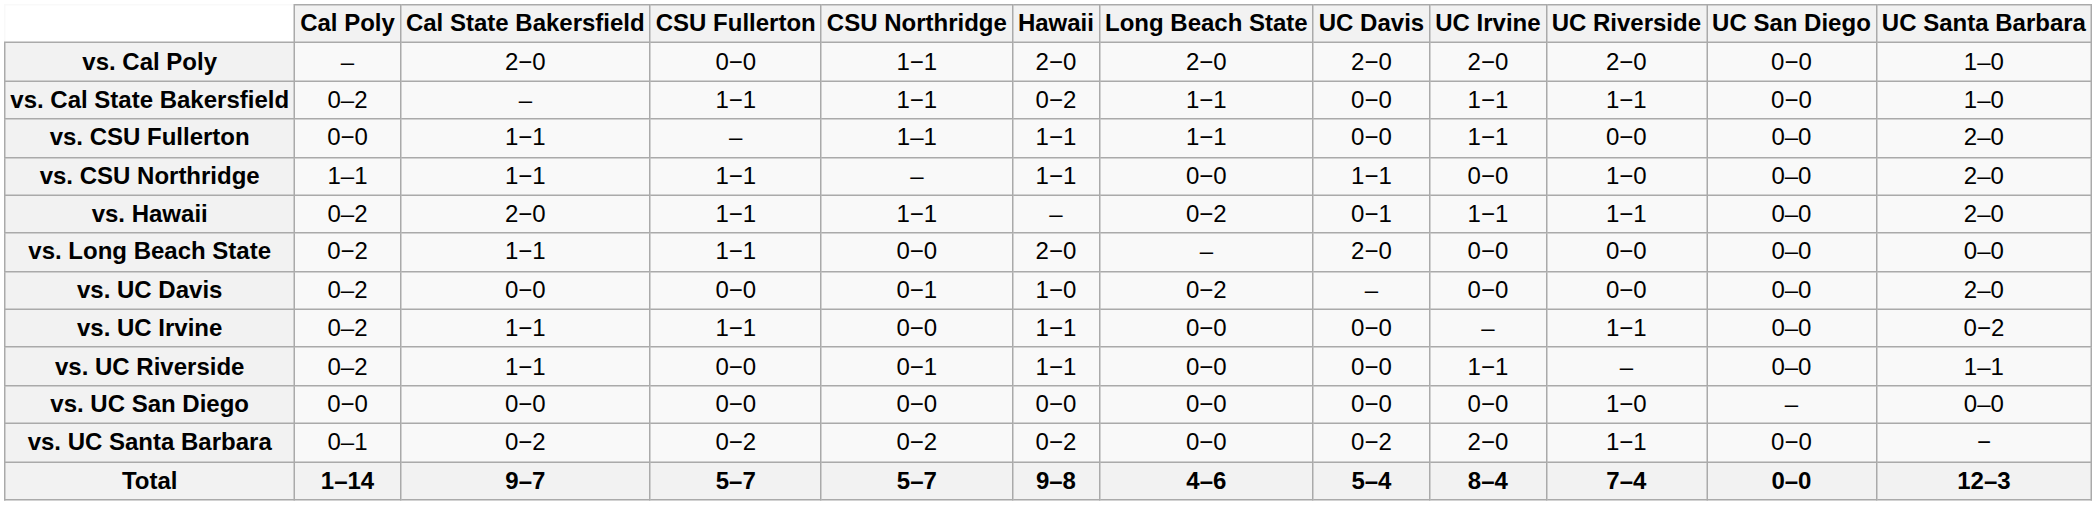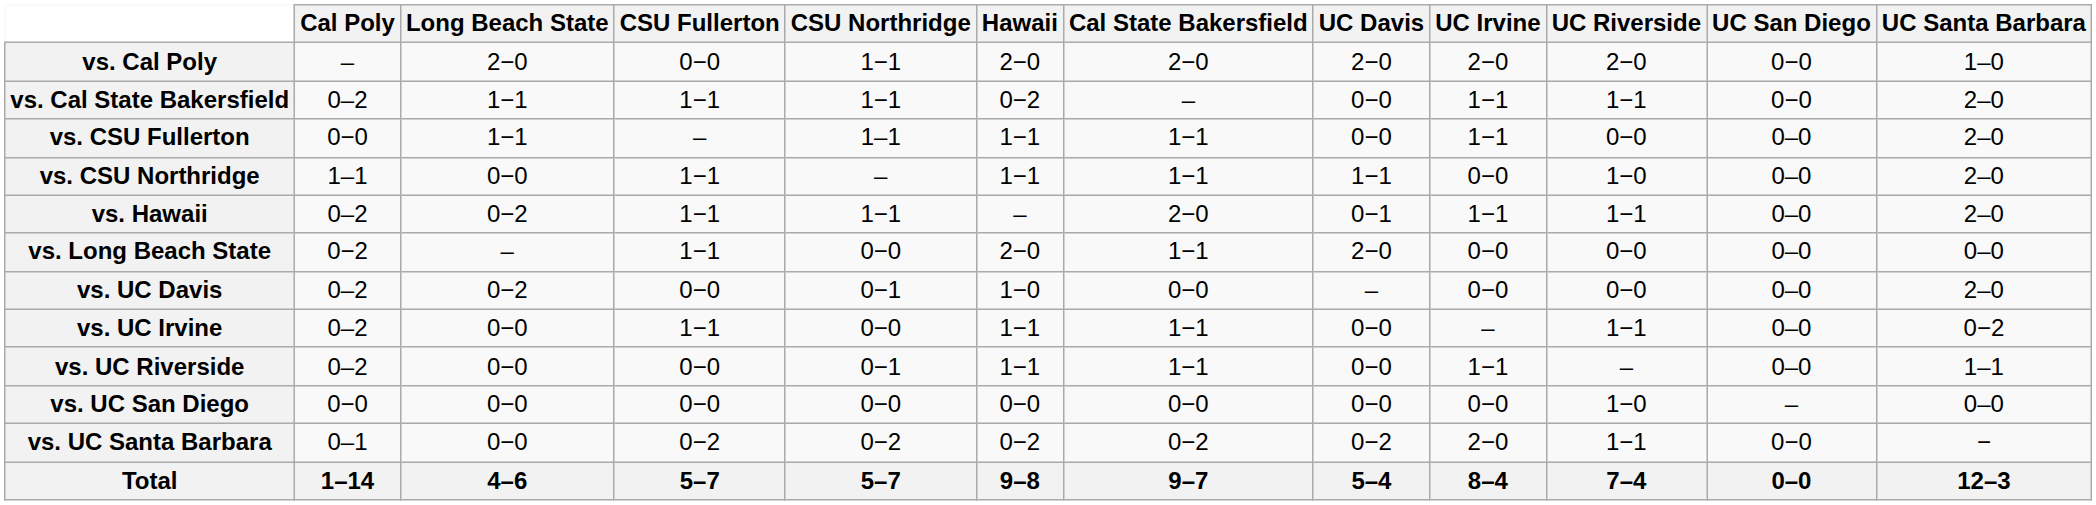columns swapped: Cal State Bakersfield <-> Long Beach State
vs. Cal State Bakersfield | UC Santa Barbara: 1–0 -> 2–0
